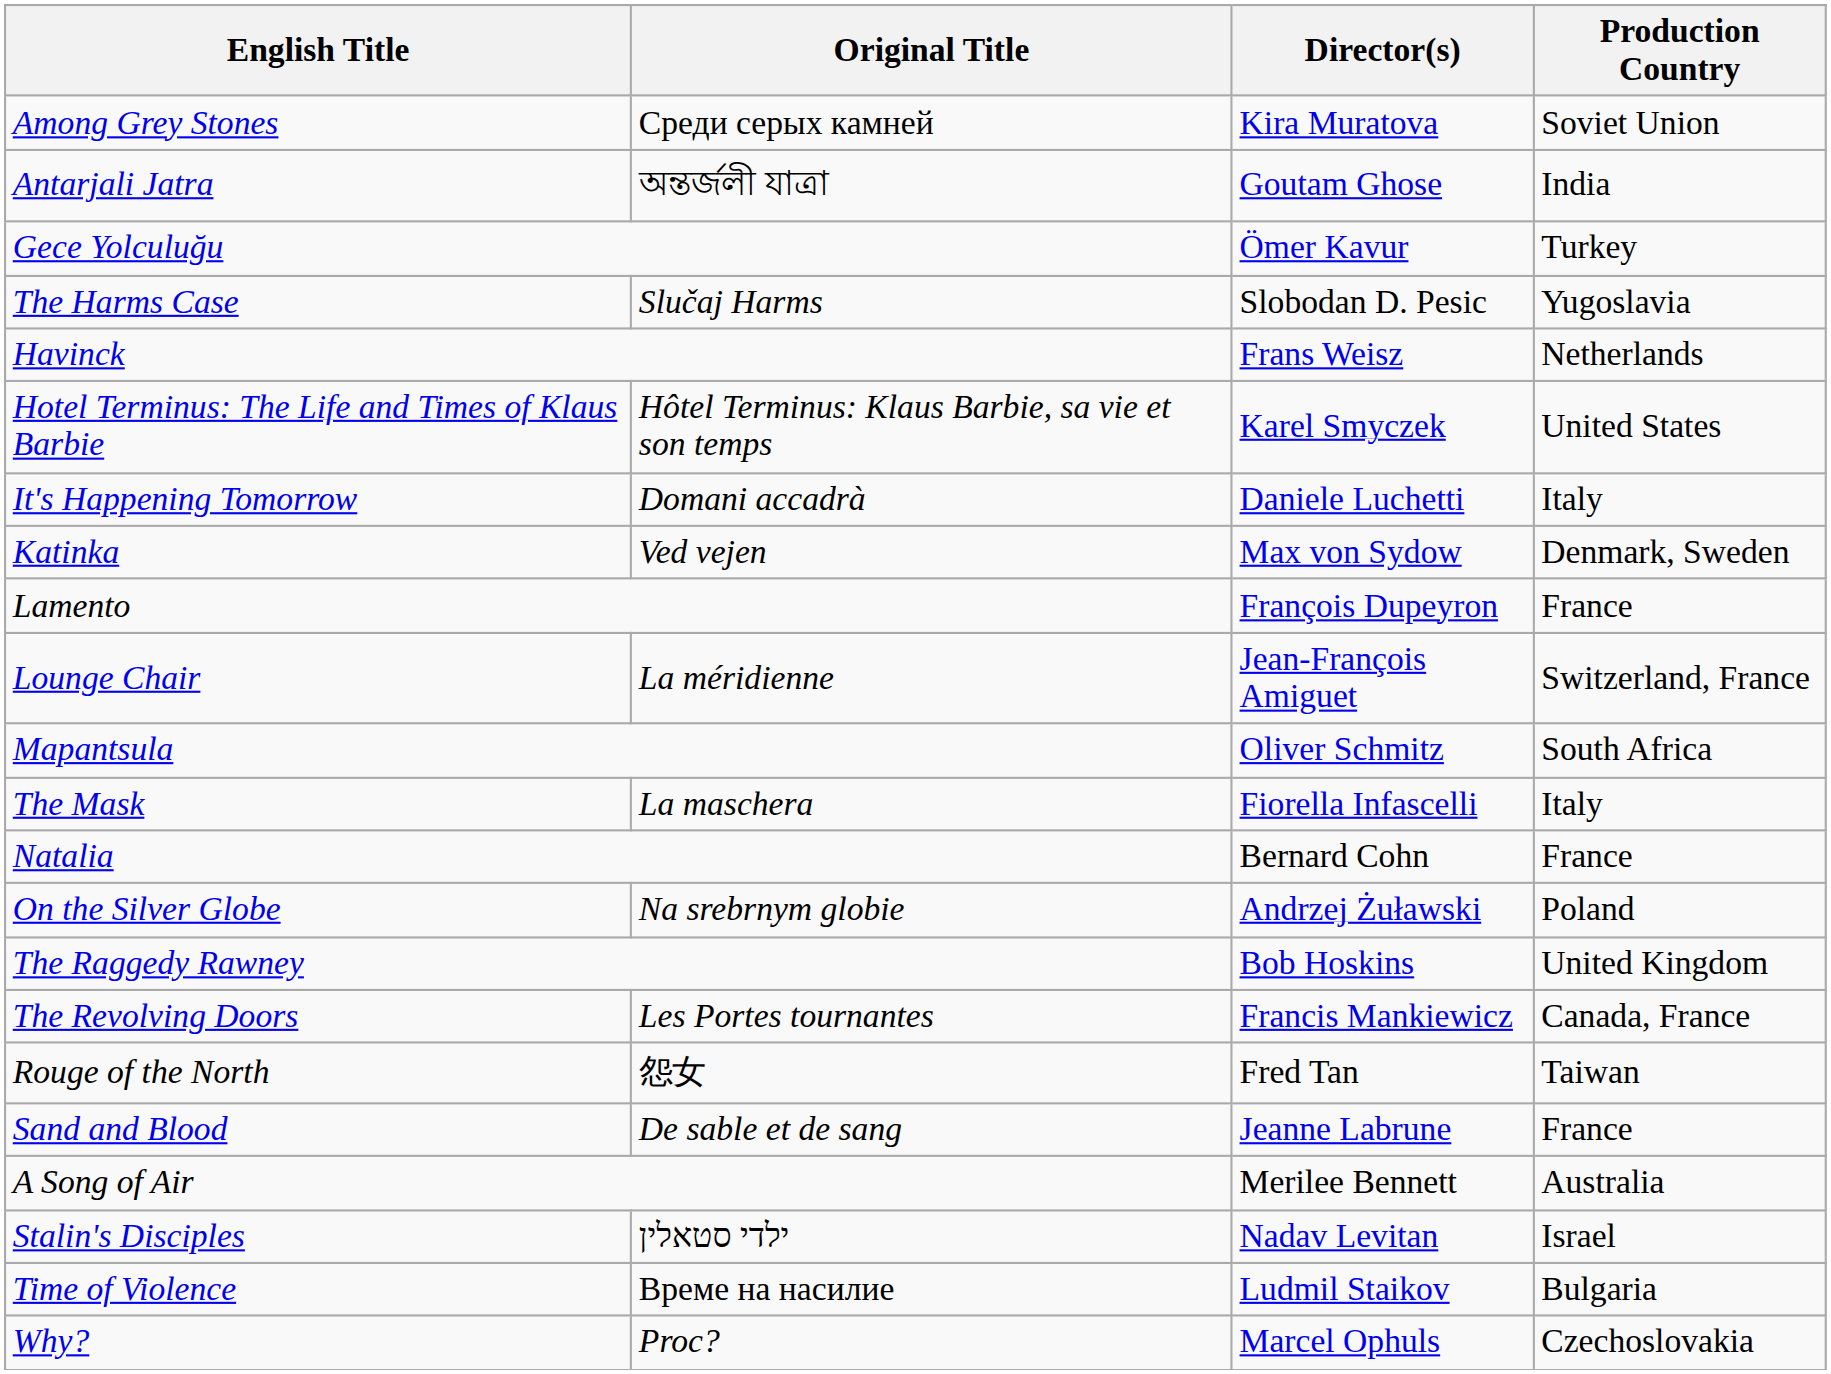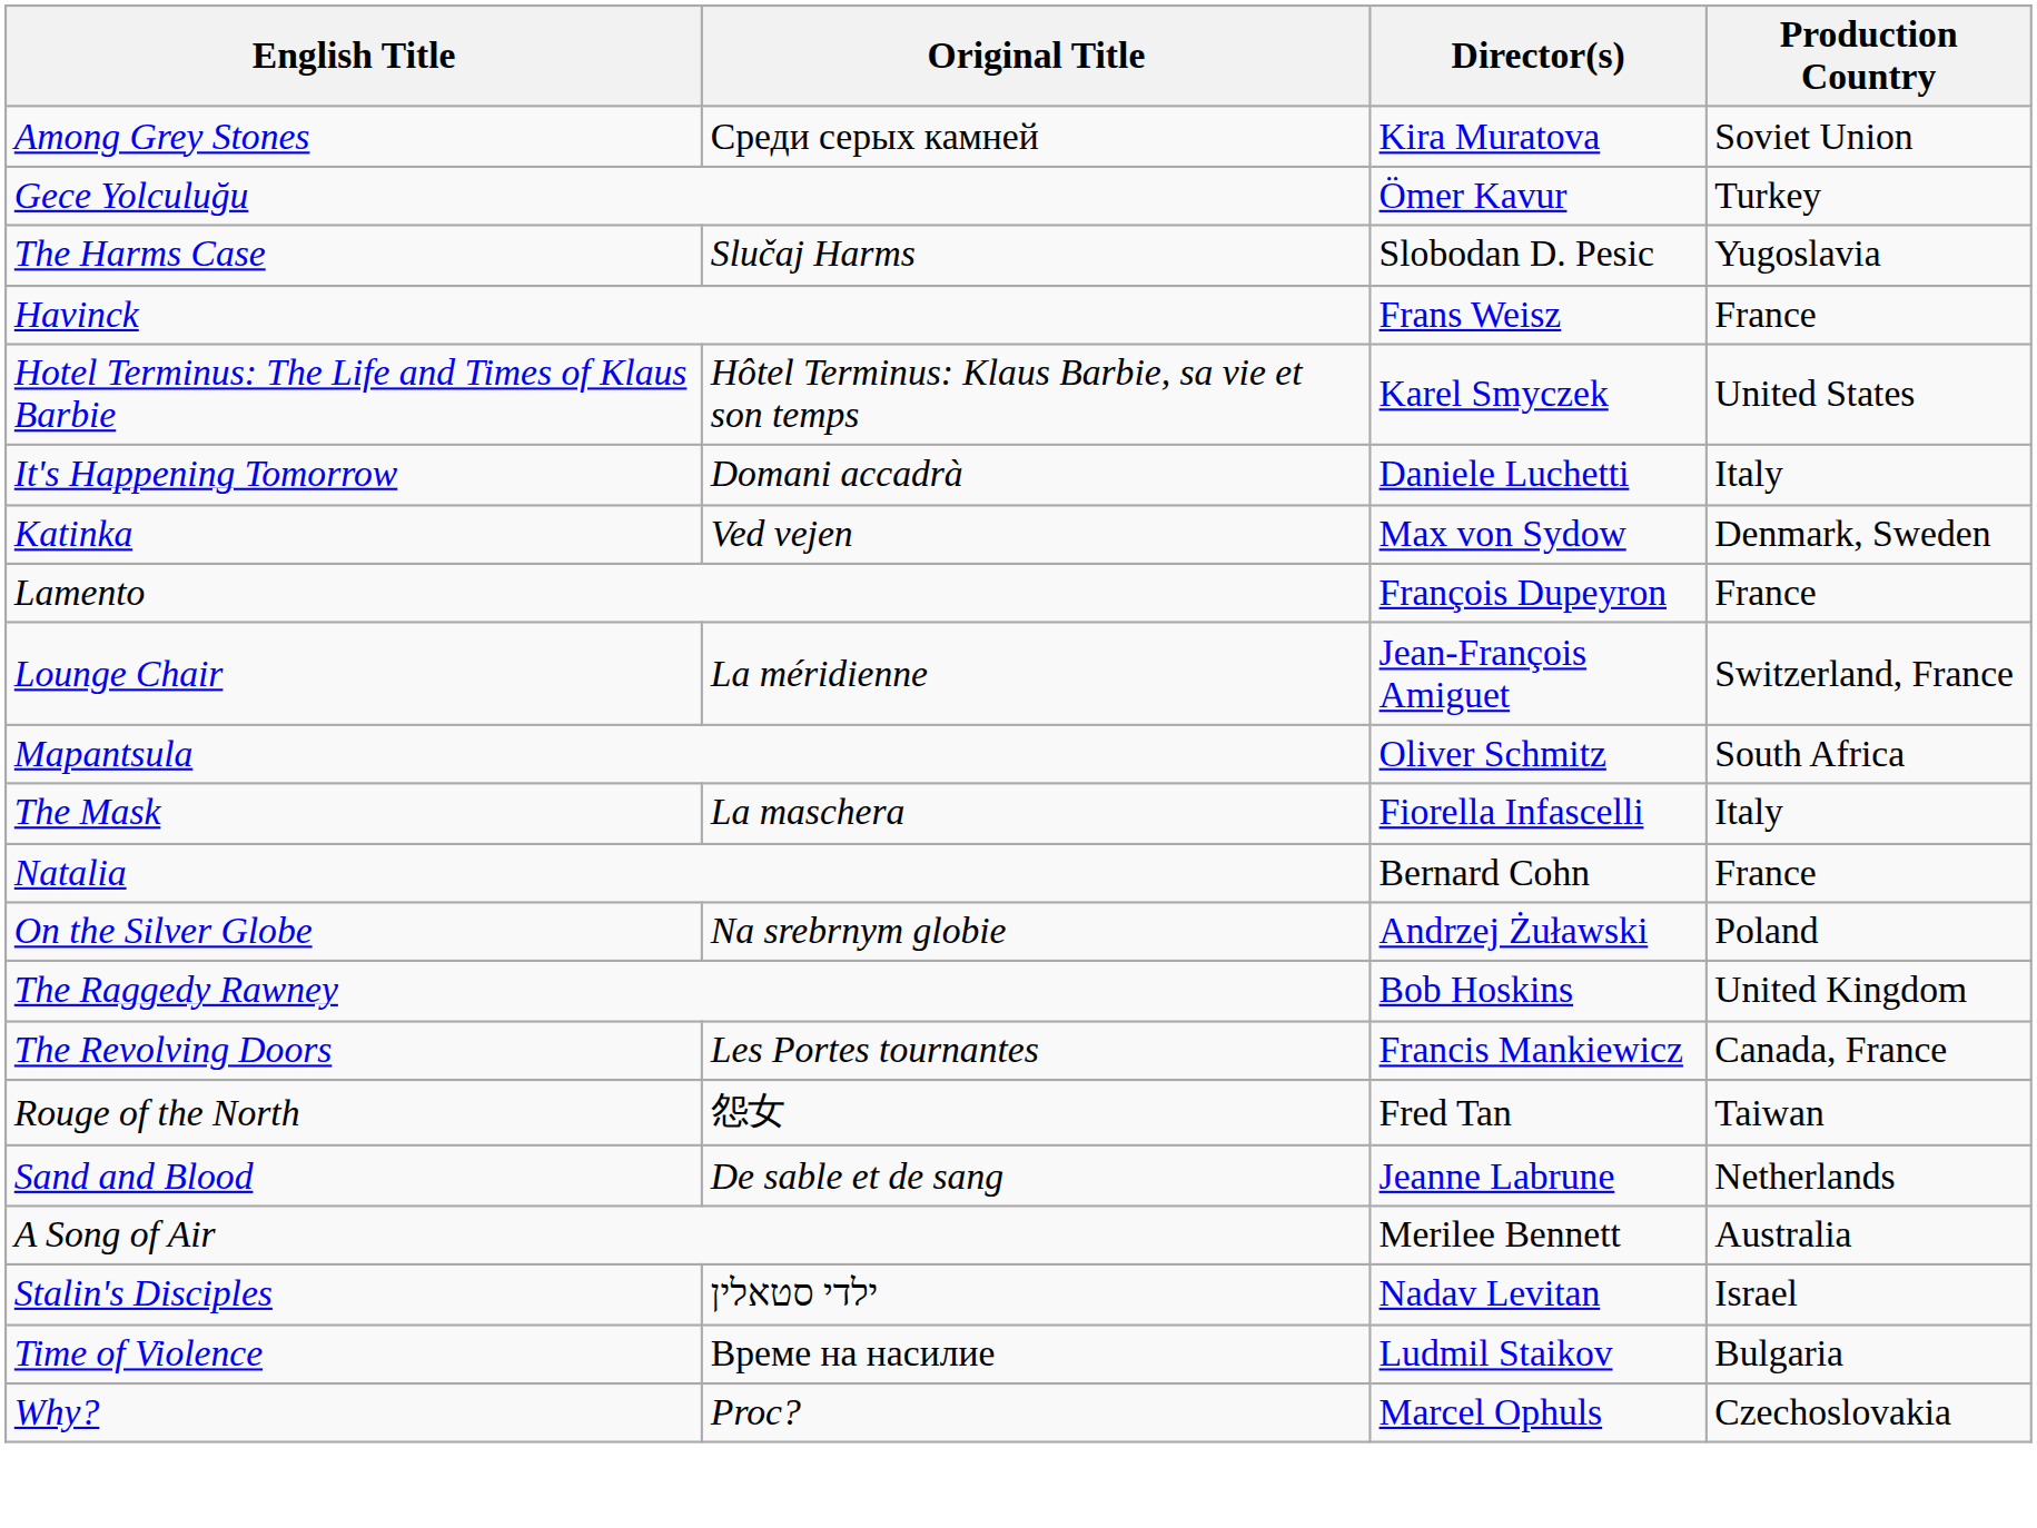- row: Antarjali Jatra | অন্তর্জলী যাত্রা | Goutam Ghose | India
Havinck | Production Country: Netherlands -> France
Sand and Blood | Production Country: France -> Netherlands
